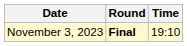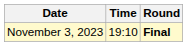columns swapped: Time <-> Round
